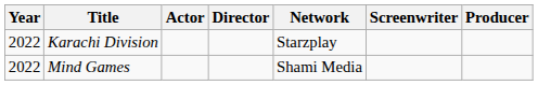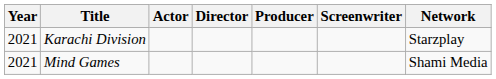columns swapped: Producer <-> Network
Karachi Division | Year: 2022 -> 2021
Mind Games | Year: 2022 -> 2021
